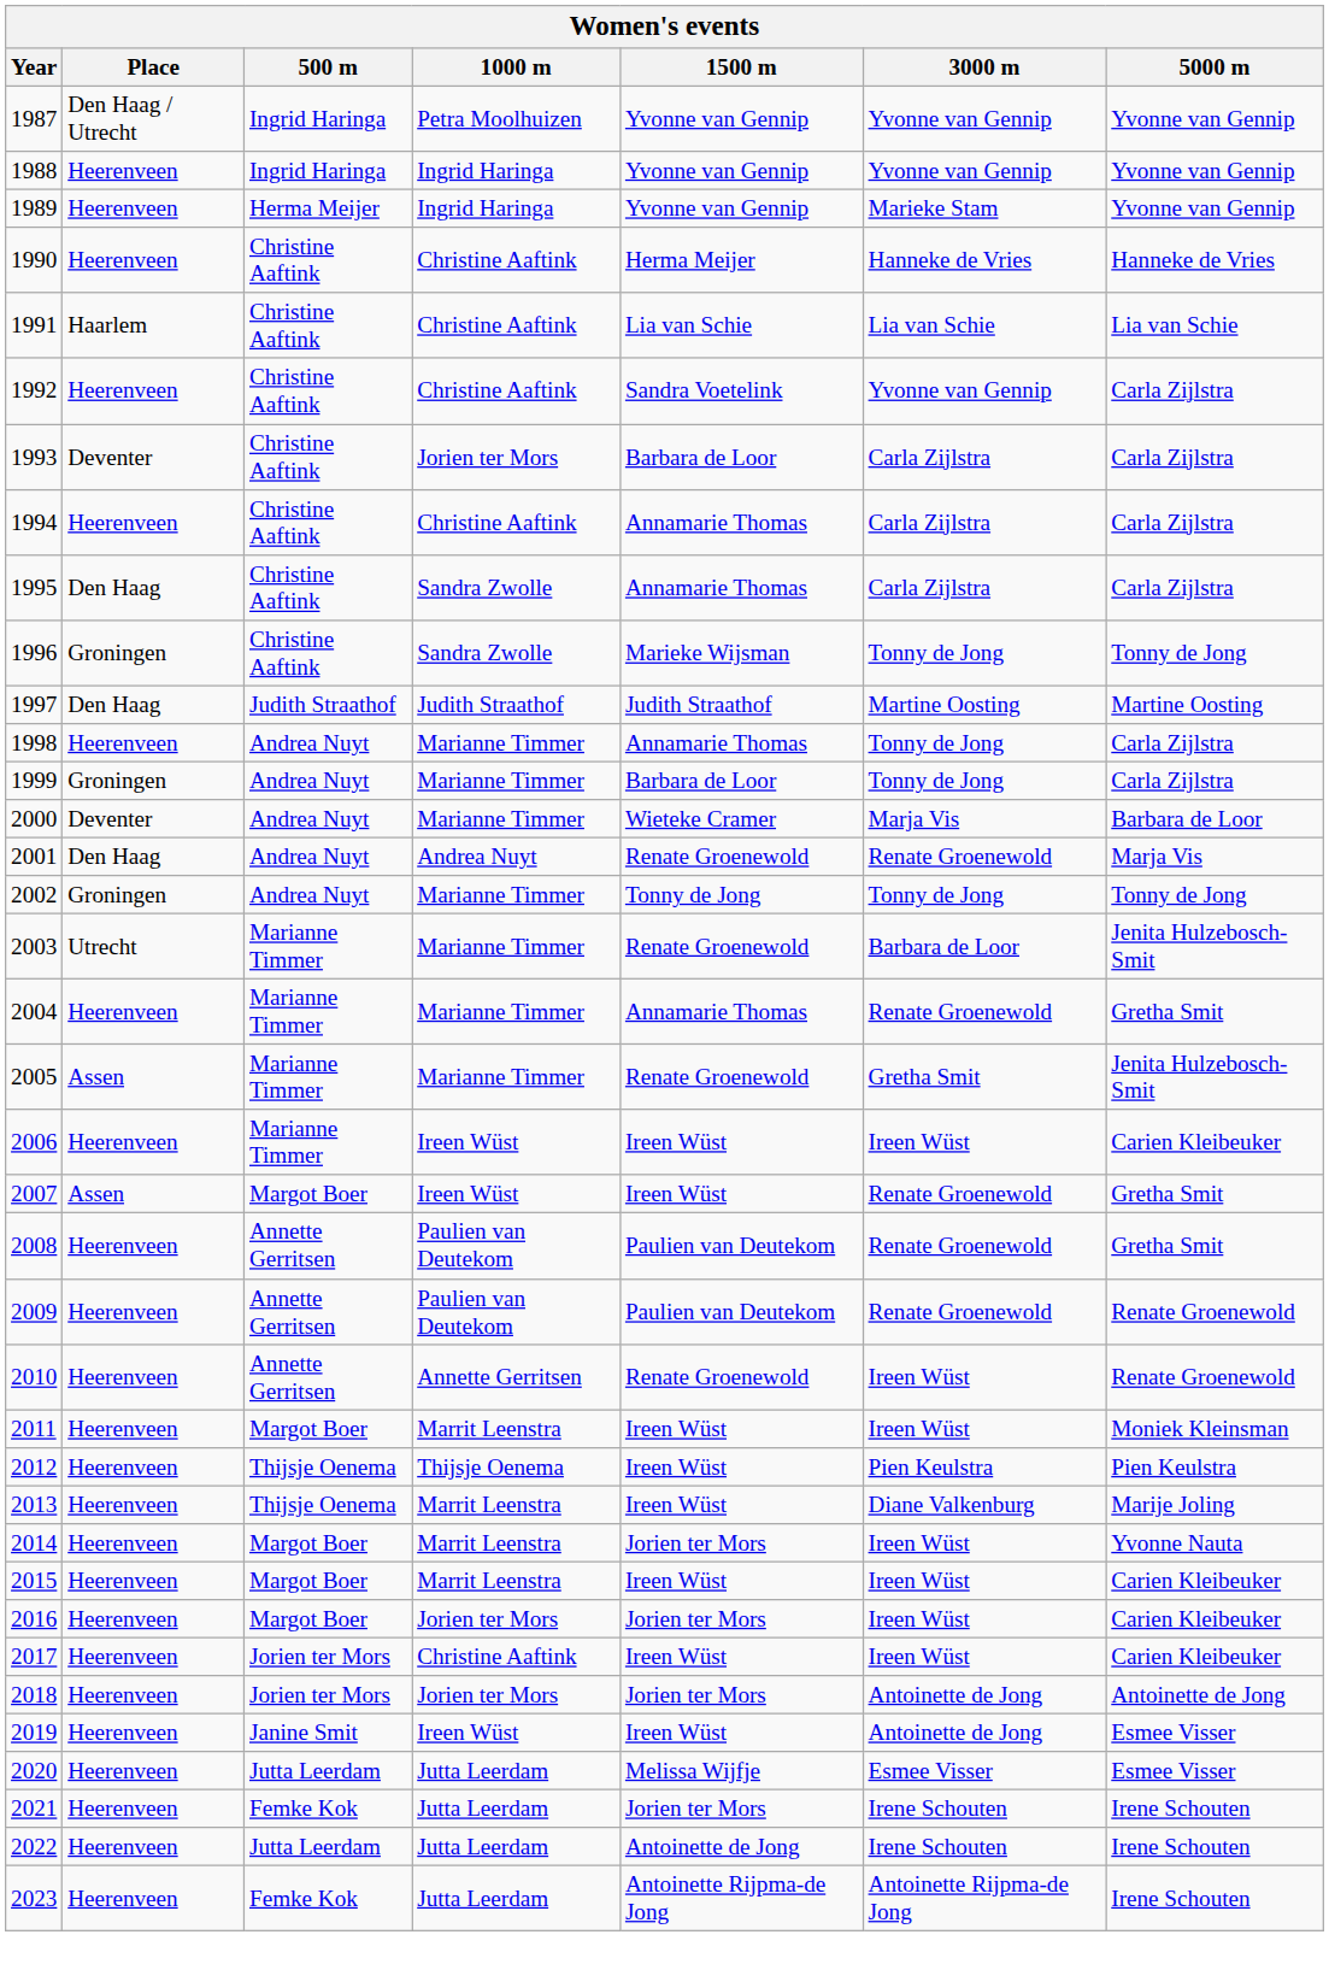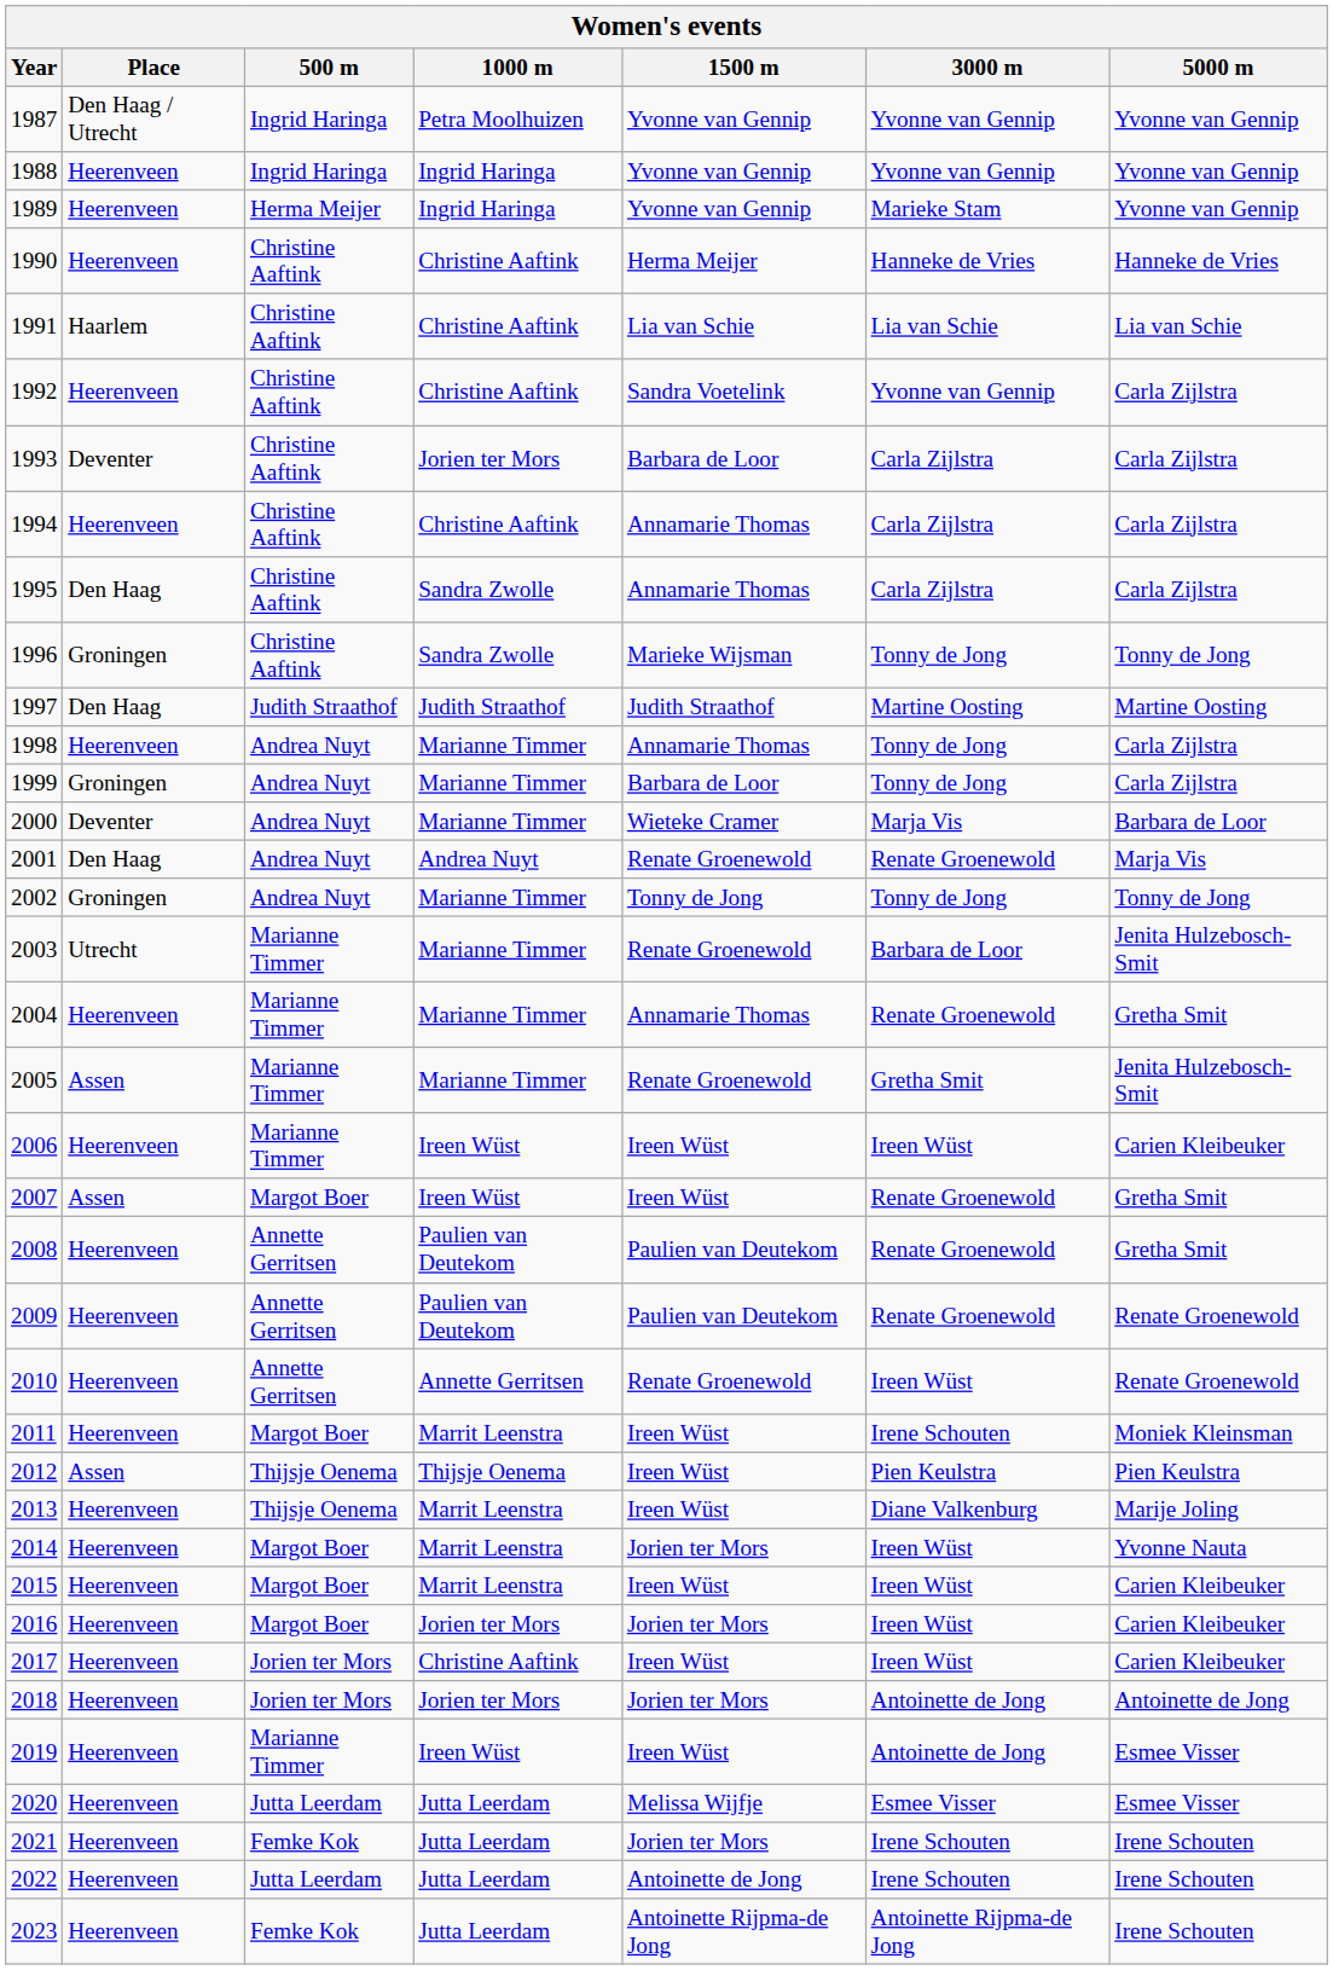2011 | 3000 m: Ireen Wüst -> Irene Schouten
2012 | Place: Heerenveen -> Assen
2019 | 500 m: Janine Smit -> Marianne Timmer
